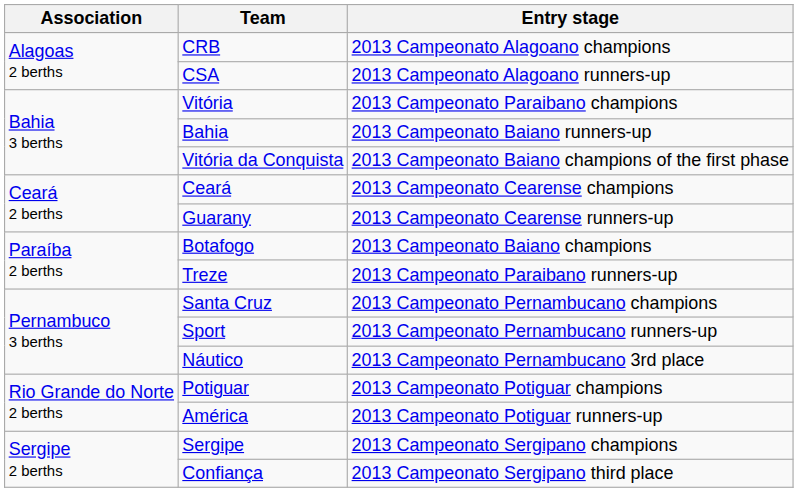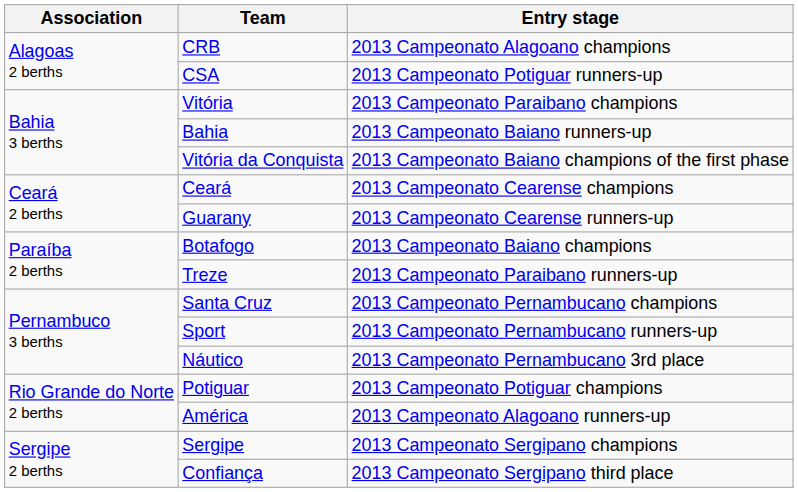CSA | Entry stage: 2013 Campeonato Alagoano runners-up -> 2013 Campeonato Potiguar runners-up
América | Entry stage: 2013 Campeonato Potiguar runners-up -> 2013 Campeonato Alagoano runners-up
